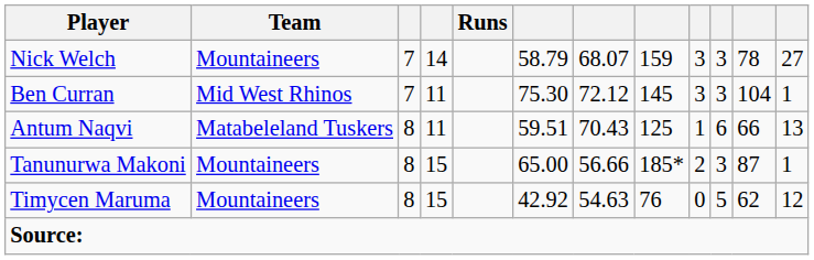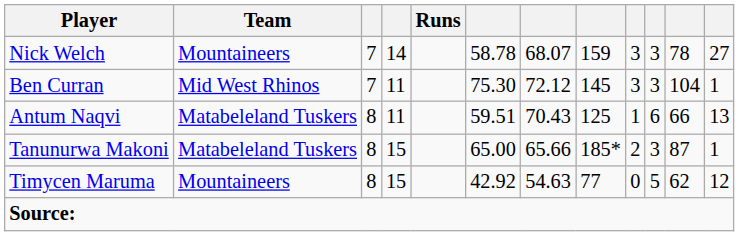Nick Welch | column 6: 58.79 -> 58.78
Tanunurwa Makoni | Team: Mountaineers -> Matabeleland Tuskers
Tanunurwa Makoni | column 7: 56.66 -> 65.66
Timycen Maruma | column 8: 76 -> 77
